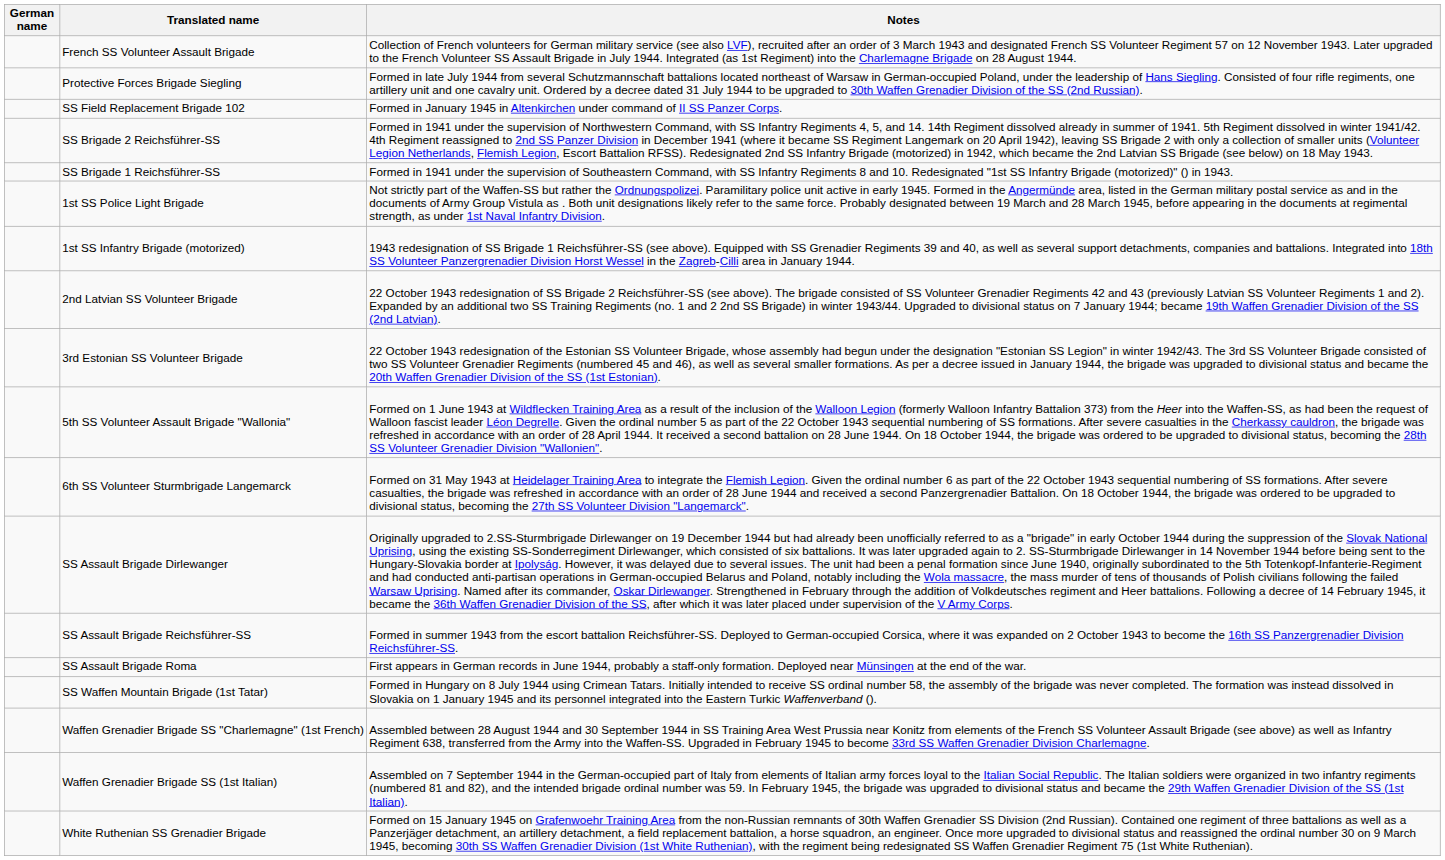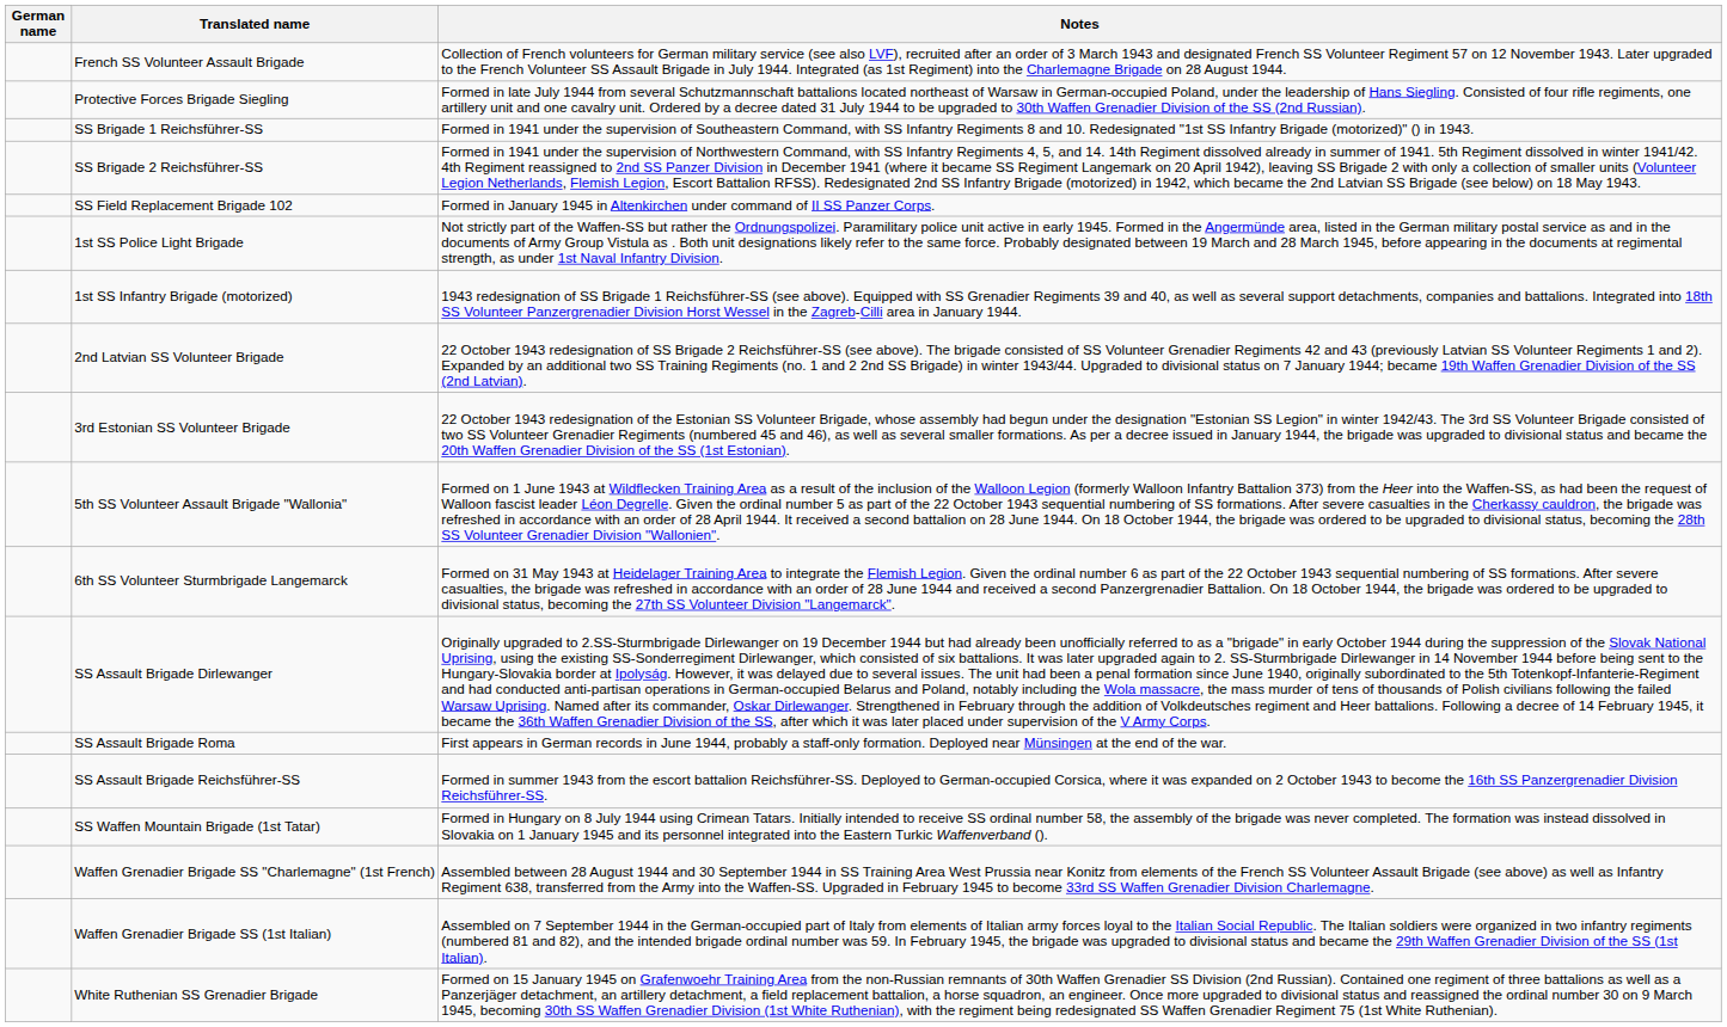rows swapped: SS Brigade 1 Reichsführer-SS <-> SS Field Replacement Brigade 102
rows swapped: SS Assault Brigade Reichsführer-SS <-> SS Assault Brigade Roma
